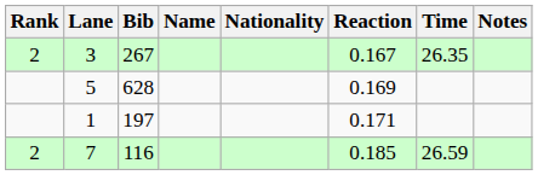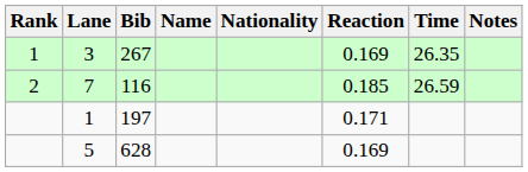3 | Rank: 2 -> 1
3 | Reaction: 0.167 -> 0.169
rows swapped: 7 <-> 5
